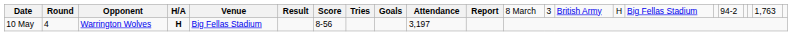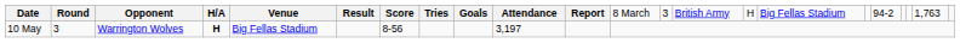10 May | column 2: 4 -> 3
